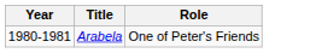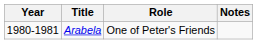+ column: Notes
